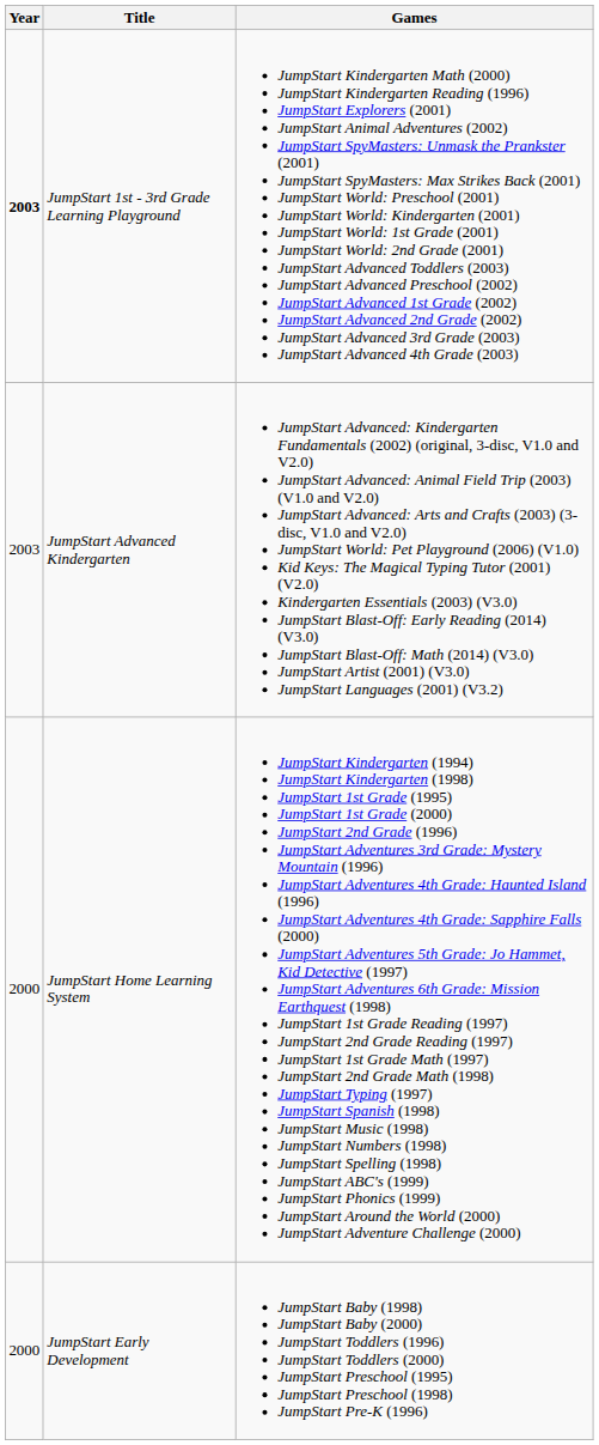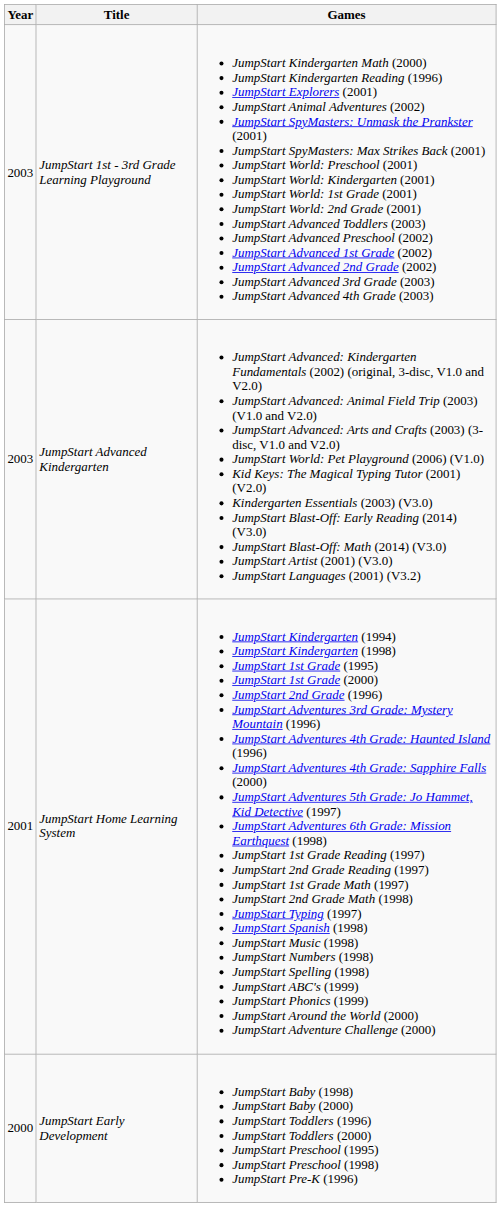JumpStart 1st - 3rd Grade Learning Playground | Year: bold -> normal
JumpStart Home Learning System | Year: 2000 -> 2001
